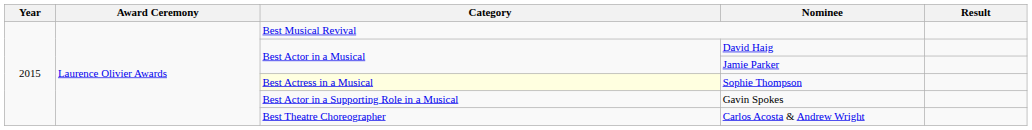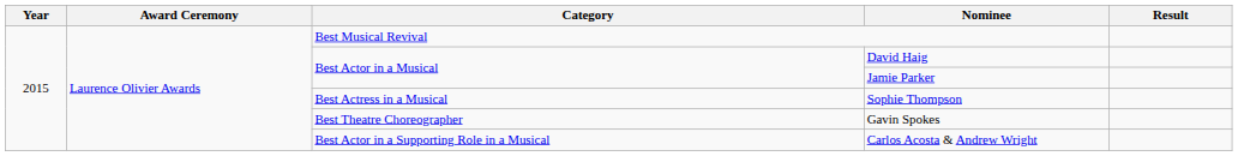Sophie Thompson | Category: lightyellow background -> no background
Gavin Spokes | Category: Best Actor in a Supporting Role in a Musical -> Best Theatre Choreographer
Carlos Acosta & Andrew Wright | Category: Best Theatre Choreographer -> Best Actor in a Supporting Role in a Musical
